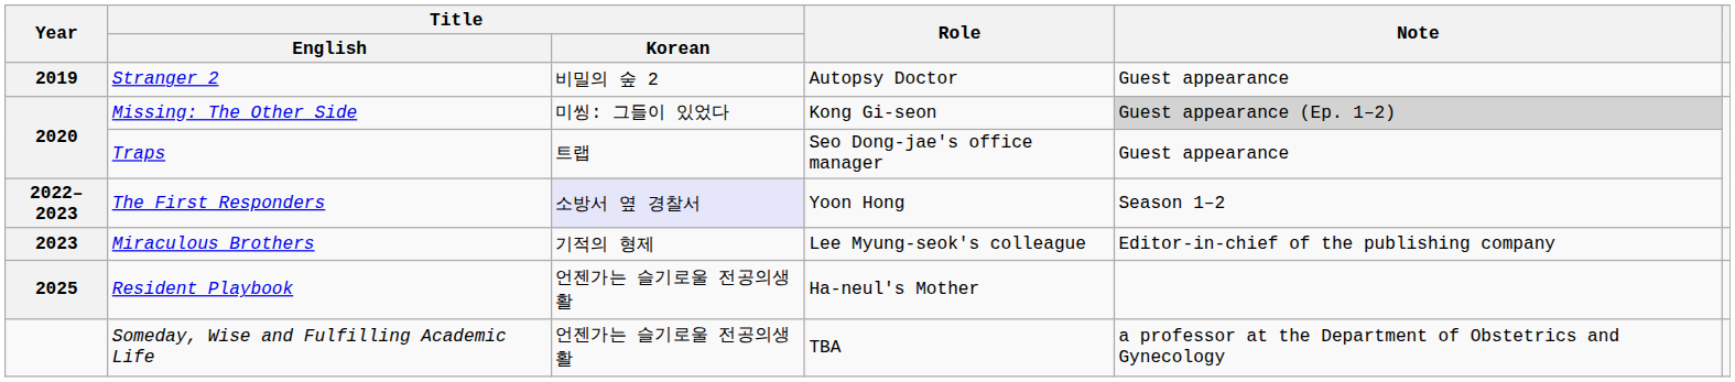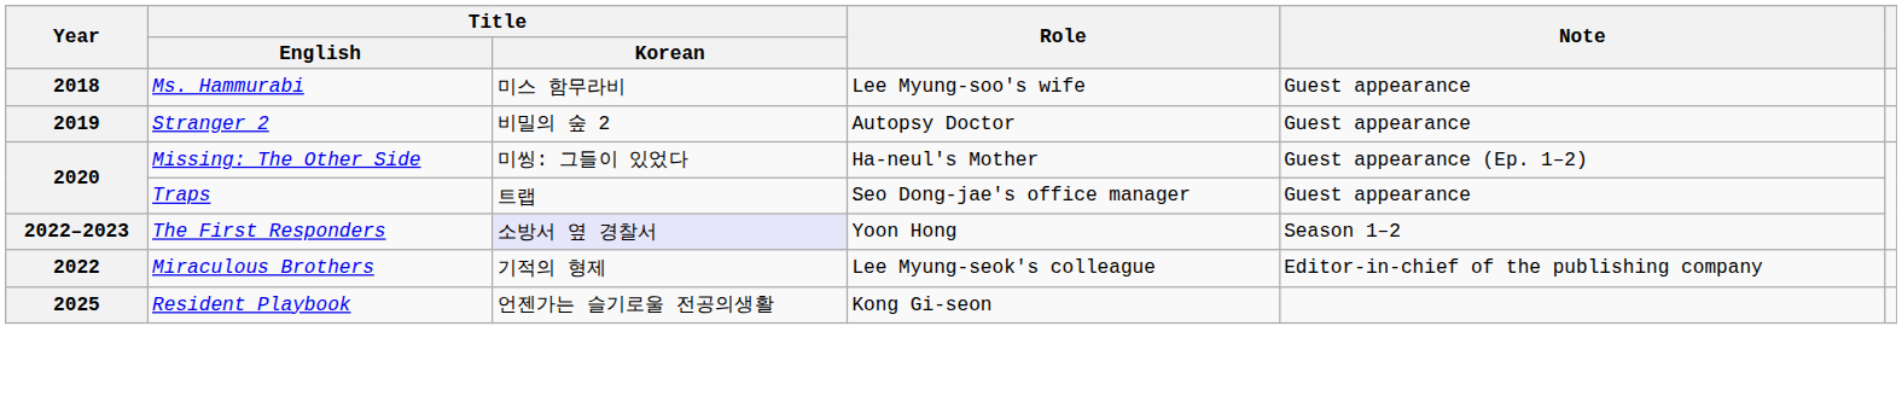+ row: 2018 | Ms. Hammurabi | 미스 함무라비 | Lee Myung-soo's wife | Guest appearance
Missing: The Other Side | Role: Kong Gi-seon -> Ha-neul's Mother
Missing: The Other Side | Note: lightgrey background -> no background
Miraculous Brothers | Year: 2023 -> 2022
Resident Playbook | Role: Ha-neul's Mother -> Kong Gi-seon
- row: Someday, Wise and Fulfilling Academic Life | 언젠가는 슬기로울 전공의생활 | TBA | a professor at the Department of Obstetrics and Gynecology
